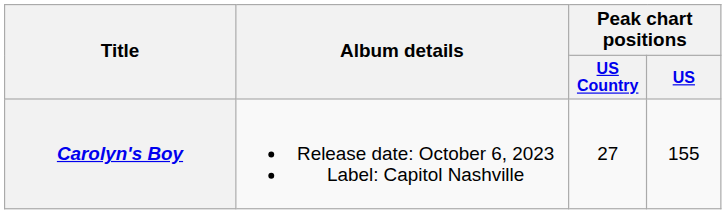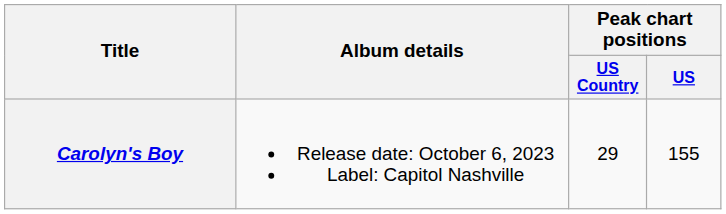Carolyn's Boy | Peak chart positions / US Country: 27 -> 29
